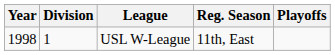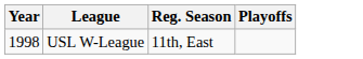- column: Division | 1
